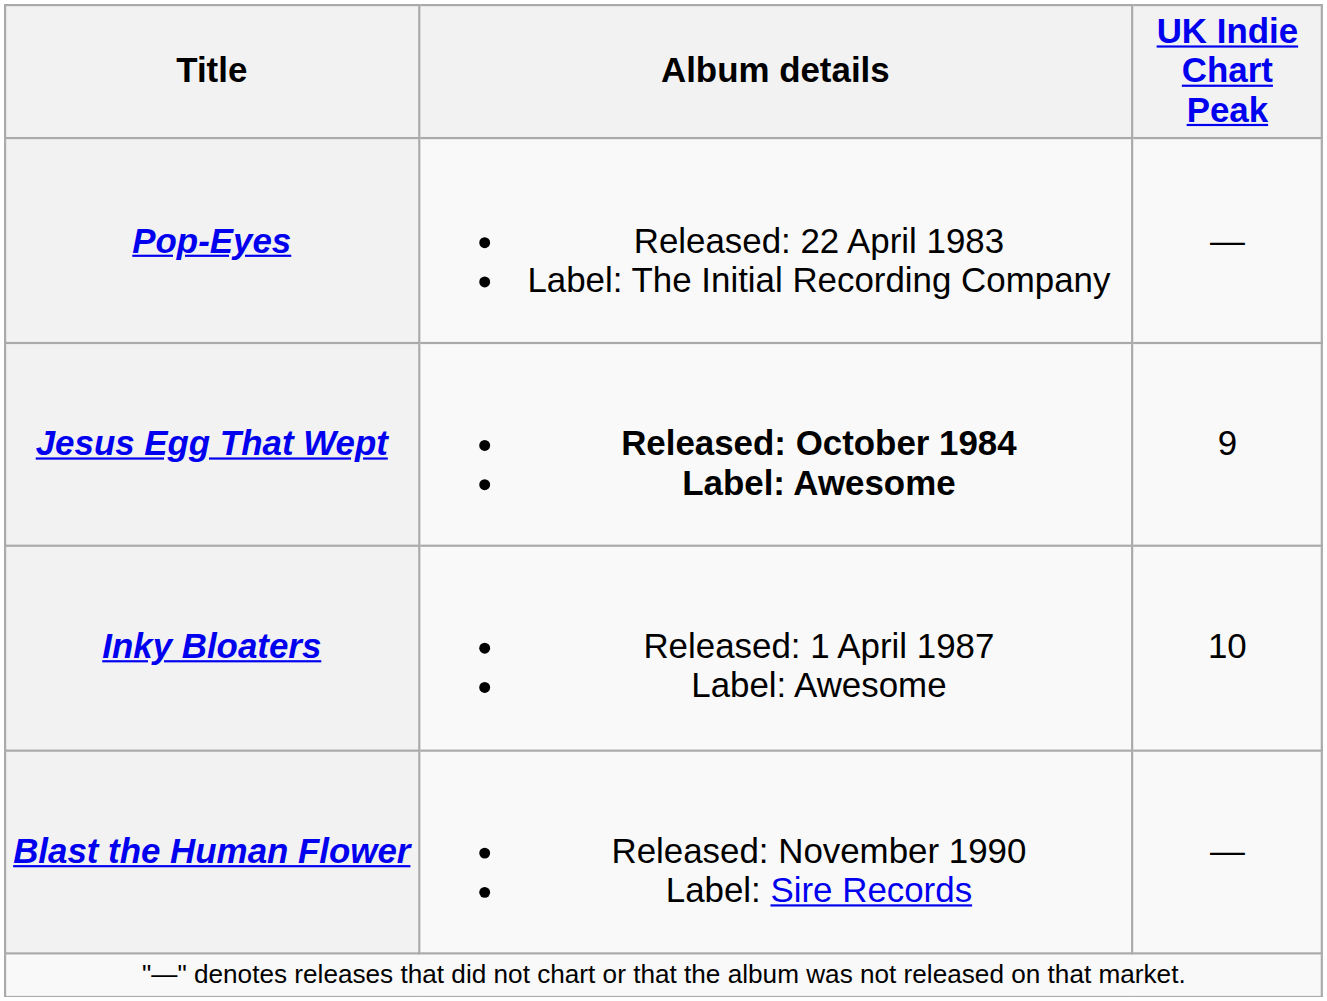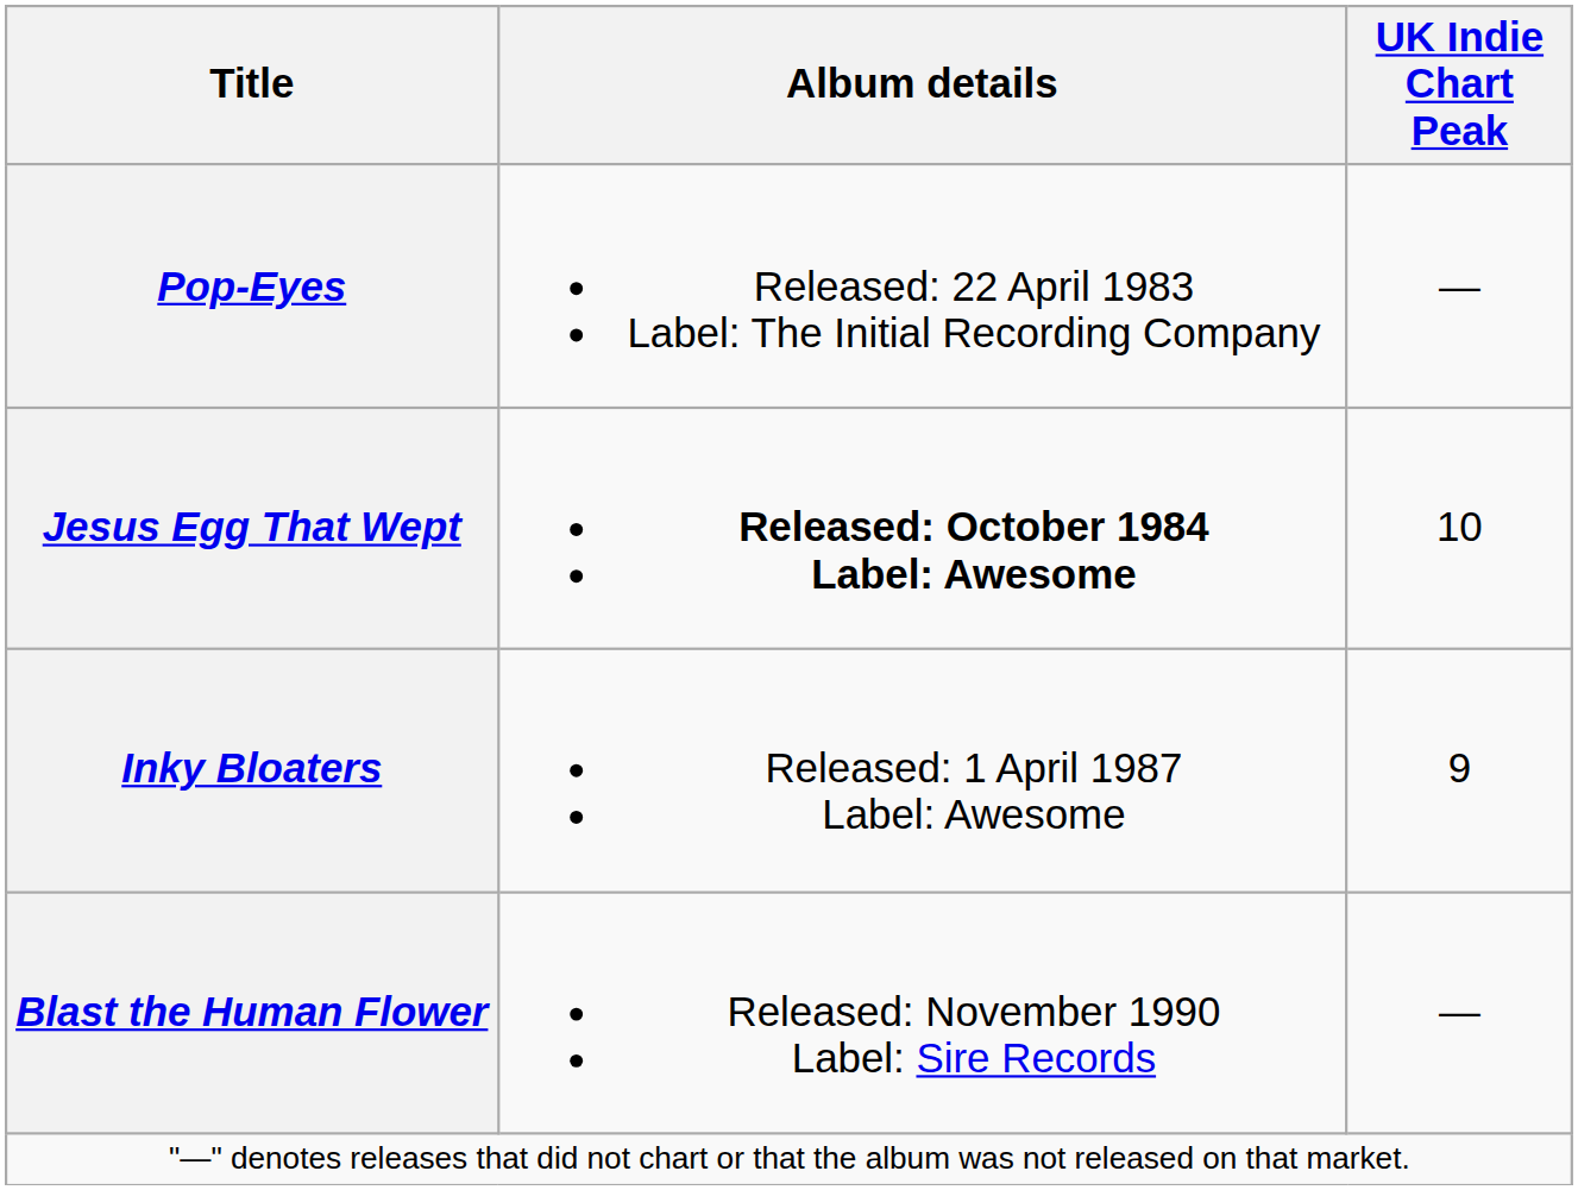Jesus Egg That Wept | UK Indie Chart Peak: 9 -> 10
Inky Bloaters | UK Indie Chart Peak: 10 -> 9
